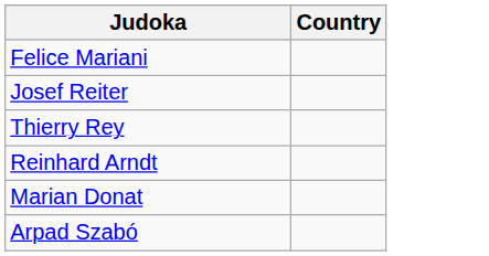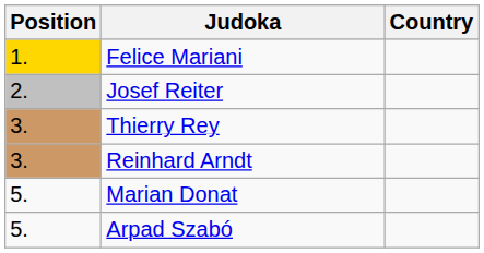+ column: Position | 1. | 2. | 3. | 3. | 5. | 5.
